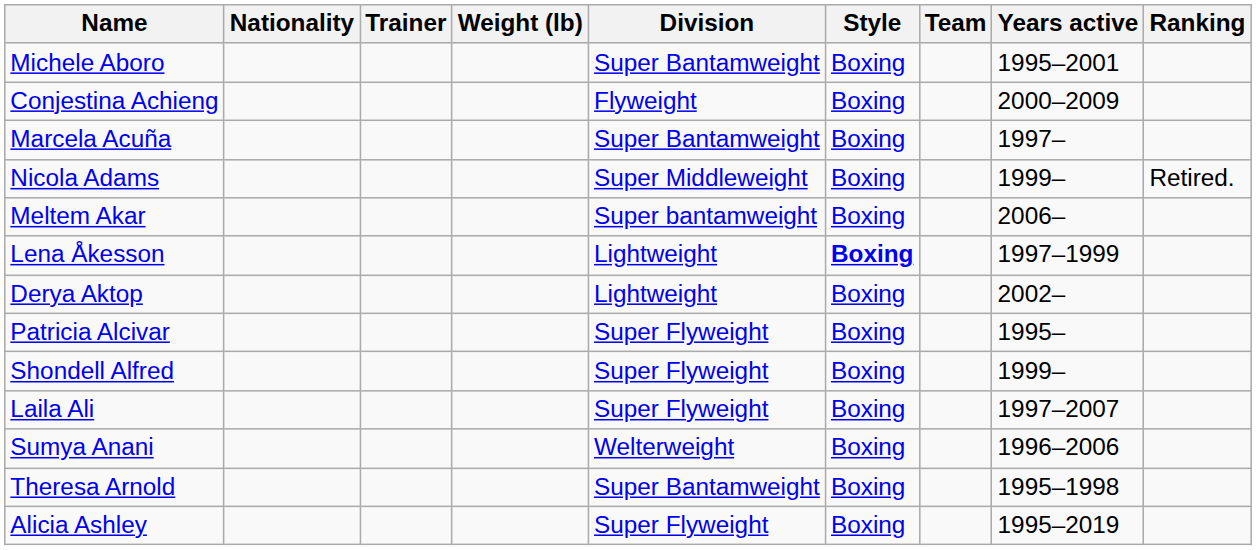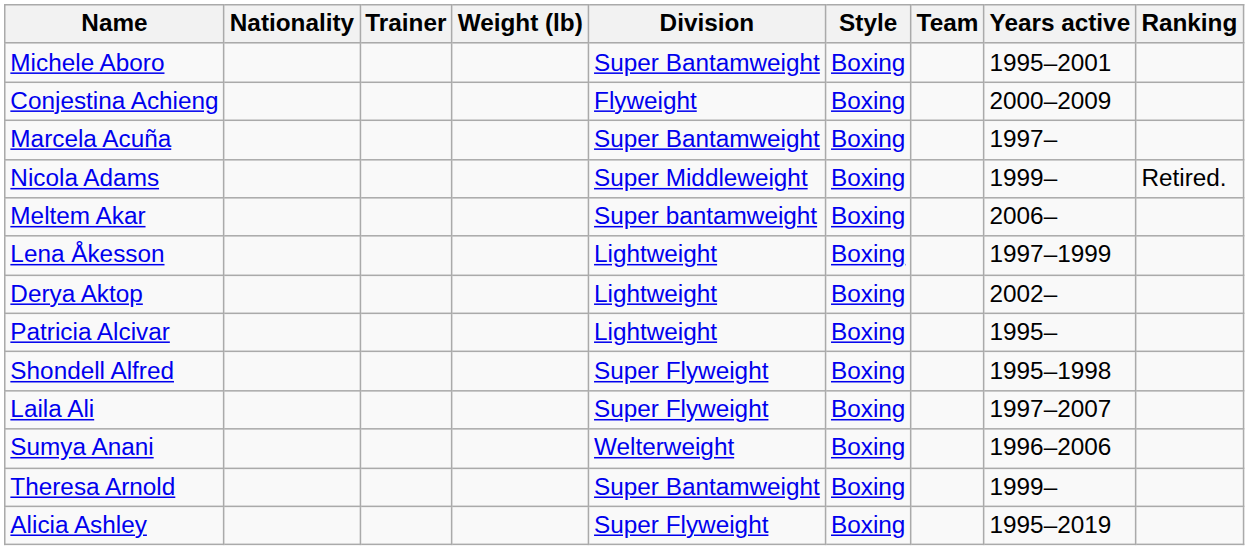Lena Åkesson | Style: bold -> normal
Patricia Alcivar | Division: Super Flyweight -> Lightweight
Shondell Alfred | Years active: 1999– -> 1995–1998
Theresa Arnold | Years active: 1995–1998 -> 1999–
